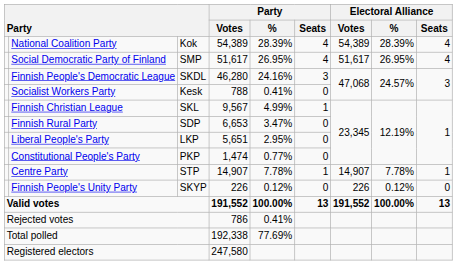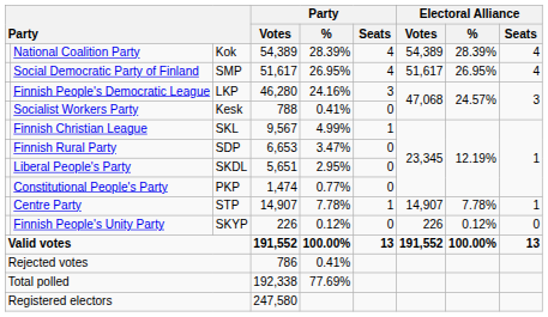Finnish People's Democratic League | column 3: SKDL -> LKP
Liberal People's Party | column 3: LKP -> SKDL
